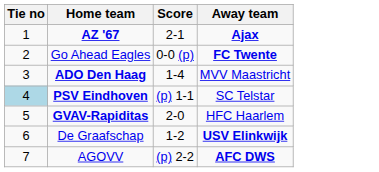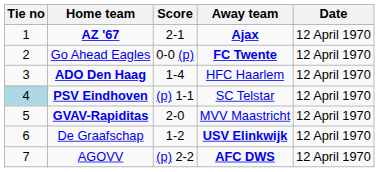+ column: Date | 12 April 1970 | 12 April 1970 | 12 April 1970 | 12 April 1970 | 12 April 1970 | 12 April 1970 | 12 April 1970
ADO Den Haag | Away team: MVV Maastricht -> HFC Haarlem
GVAV-Rapiditas | Away team: HFC Haarlem -> MVV Maastricht
